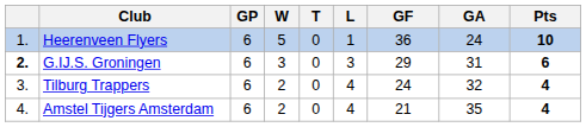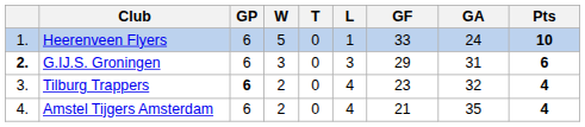Heerenveen Flyers | GF: 36 -> 33
Tilburg Trappers | GP: normal -> bold
Tilburg Trappers | GF: 24 -> 23
